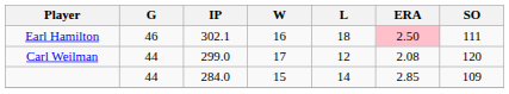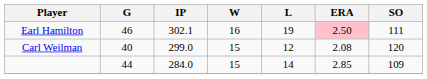Earl Hamilton | L: 18 -> 19
Carl Weilman | G: 44 -> 40
Carl Weilman | W: 17 -> 15
